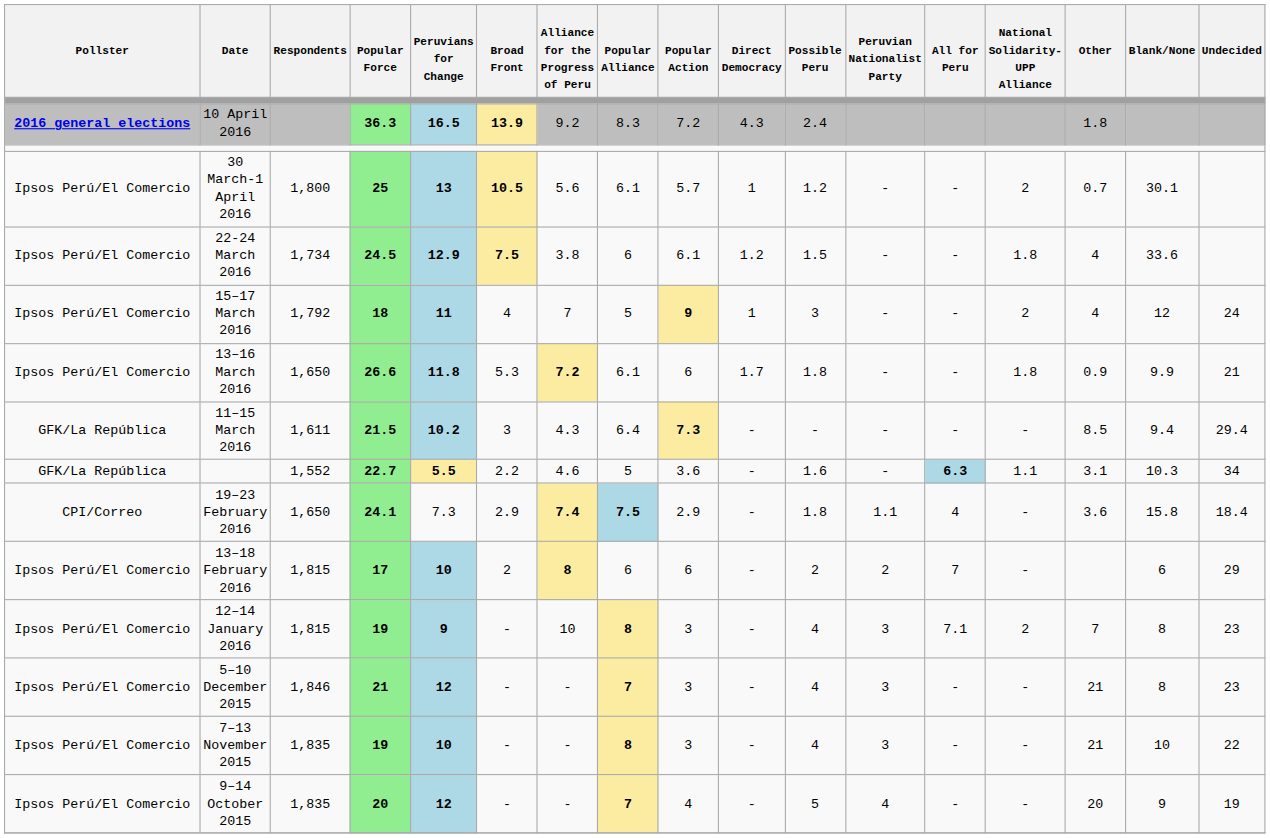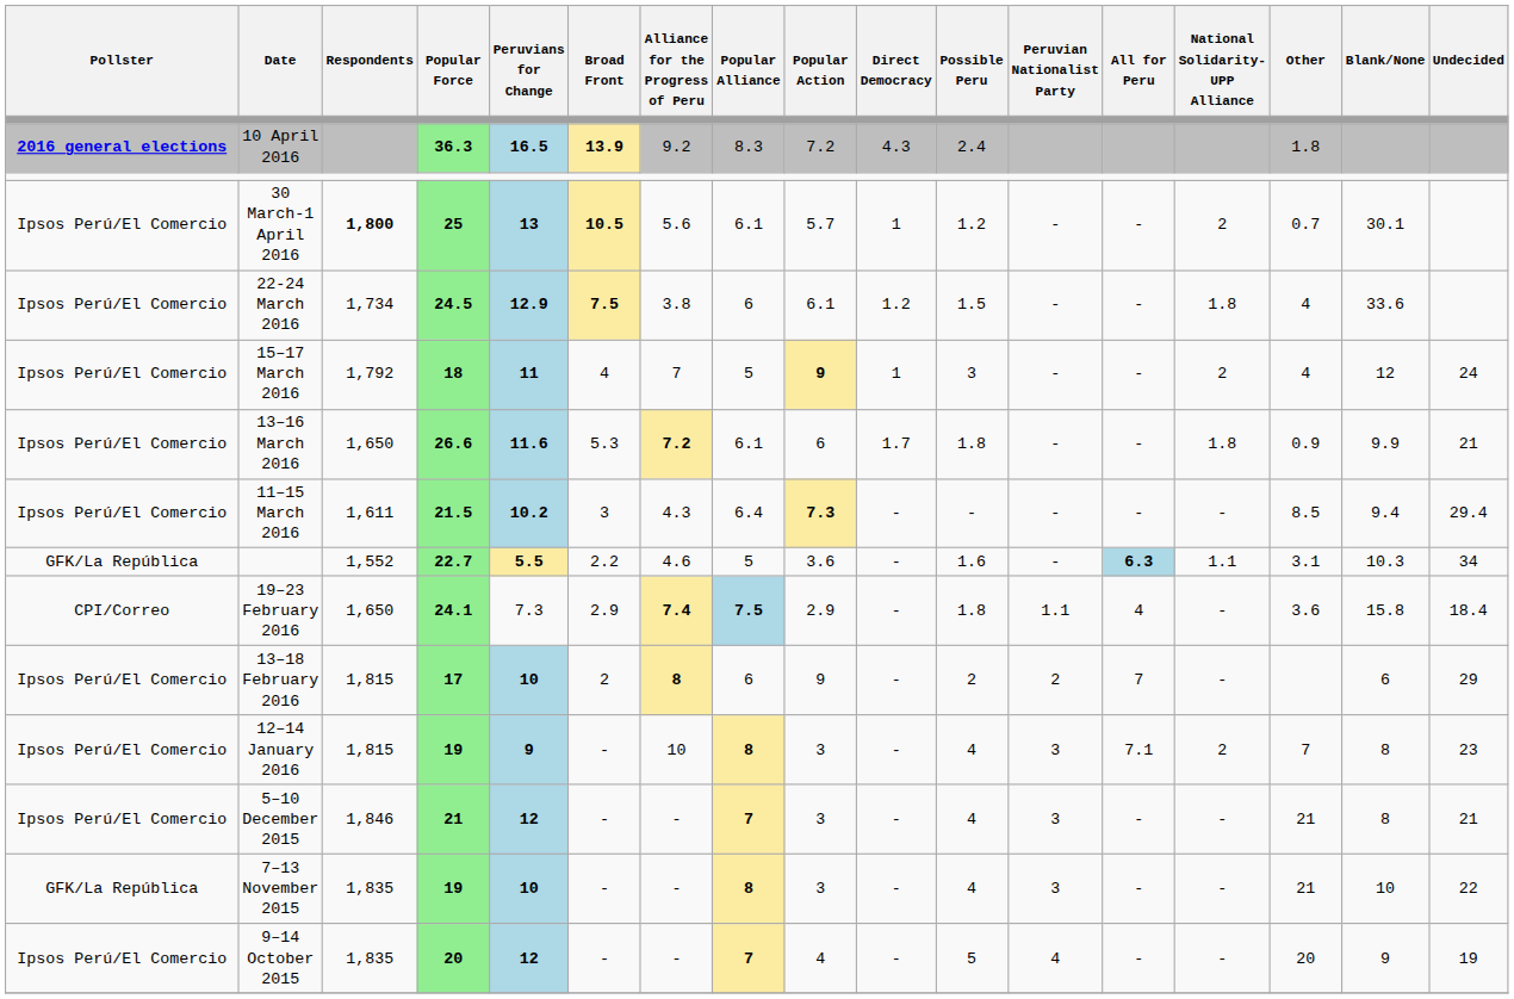30 March-1 April 2016 | Respondents: normal -> bold
13–16 March 2016 | Peruvians for Change: 11.8 -> 11.6
11–15 March 2016 | Pollster: GFK/La República -> Ipsos Perú/El Comercio
13–18 February 2016 | Popular Action: 6 -> 9
5–10 December 2015 | Undecided: 23 -> 21
7–13 November 2015 | Pollster: Ipsos Perú/El Comercio -> GFK/La República
